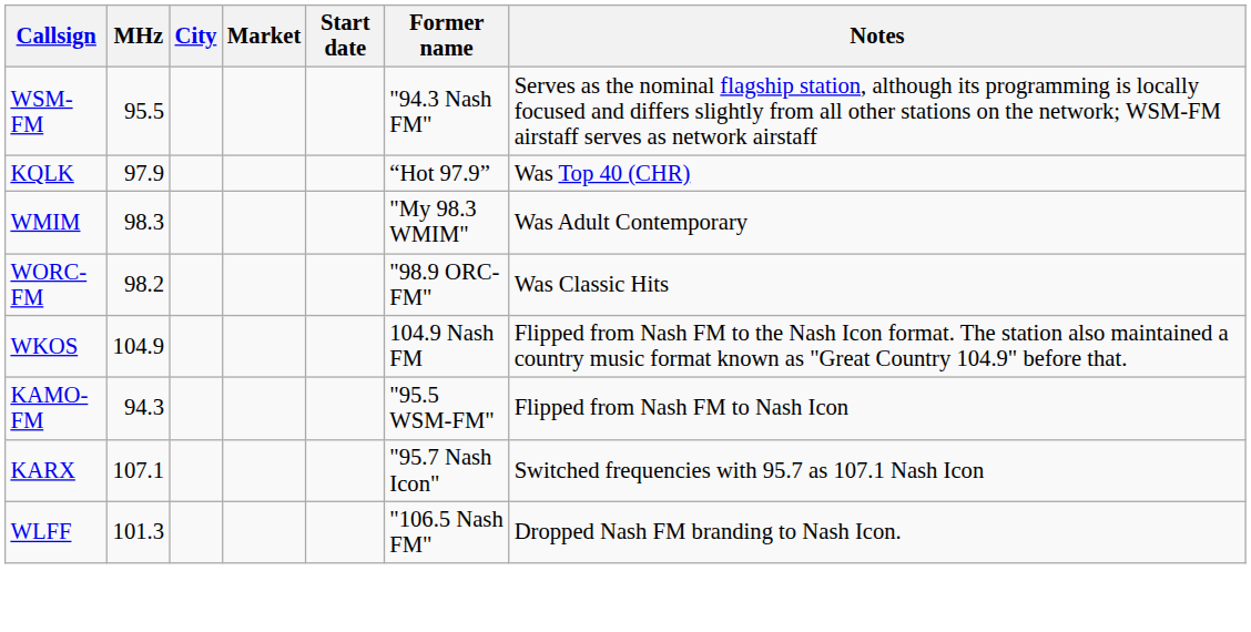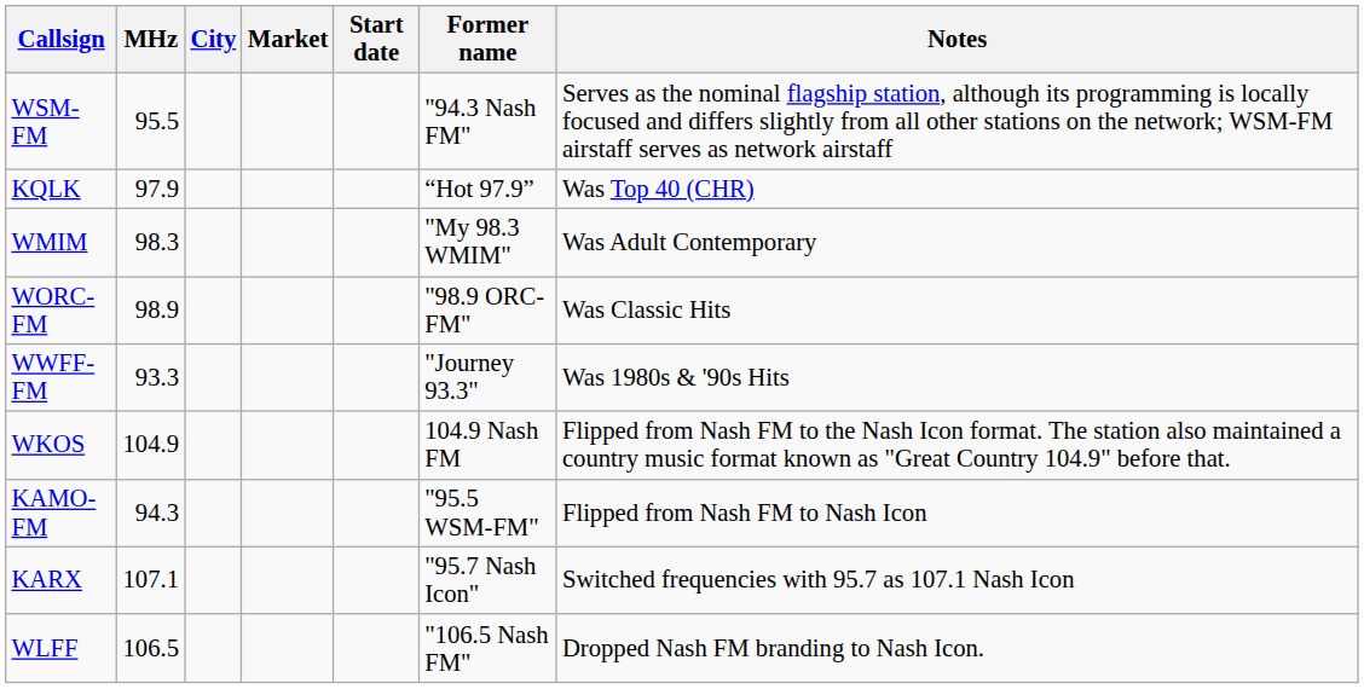WORC-FM | MHz: 98.2 -> 98.9
+ row: WWFF-FM | 93.3 | "Journey 93.3" | Was 1980s & '90s Hits
WLFF | MHz: 101.3 -> 106.5
